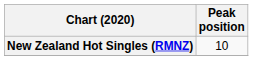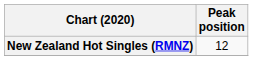New Zealand Hot Singles (RMNZ) | Peak position: 10 -> 12
